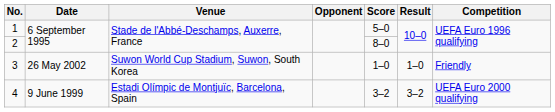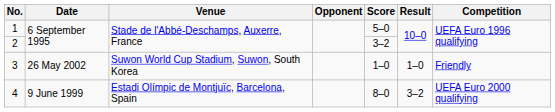2 | Score: 8–0 -> 3–2
4 | Score: 3–2 -> 8–0
